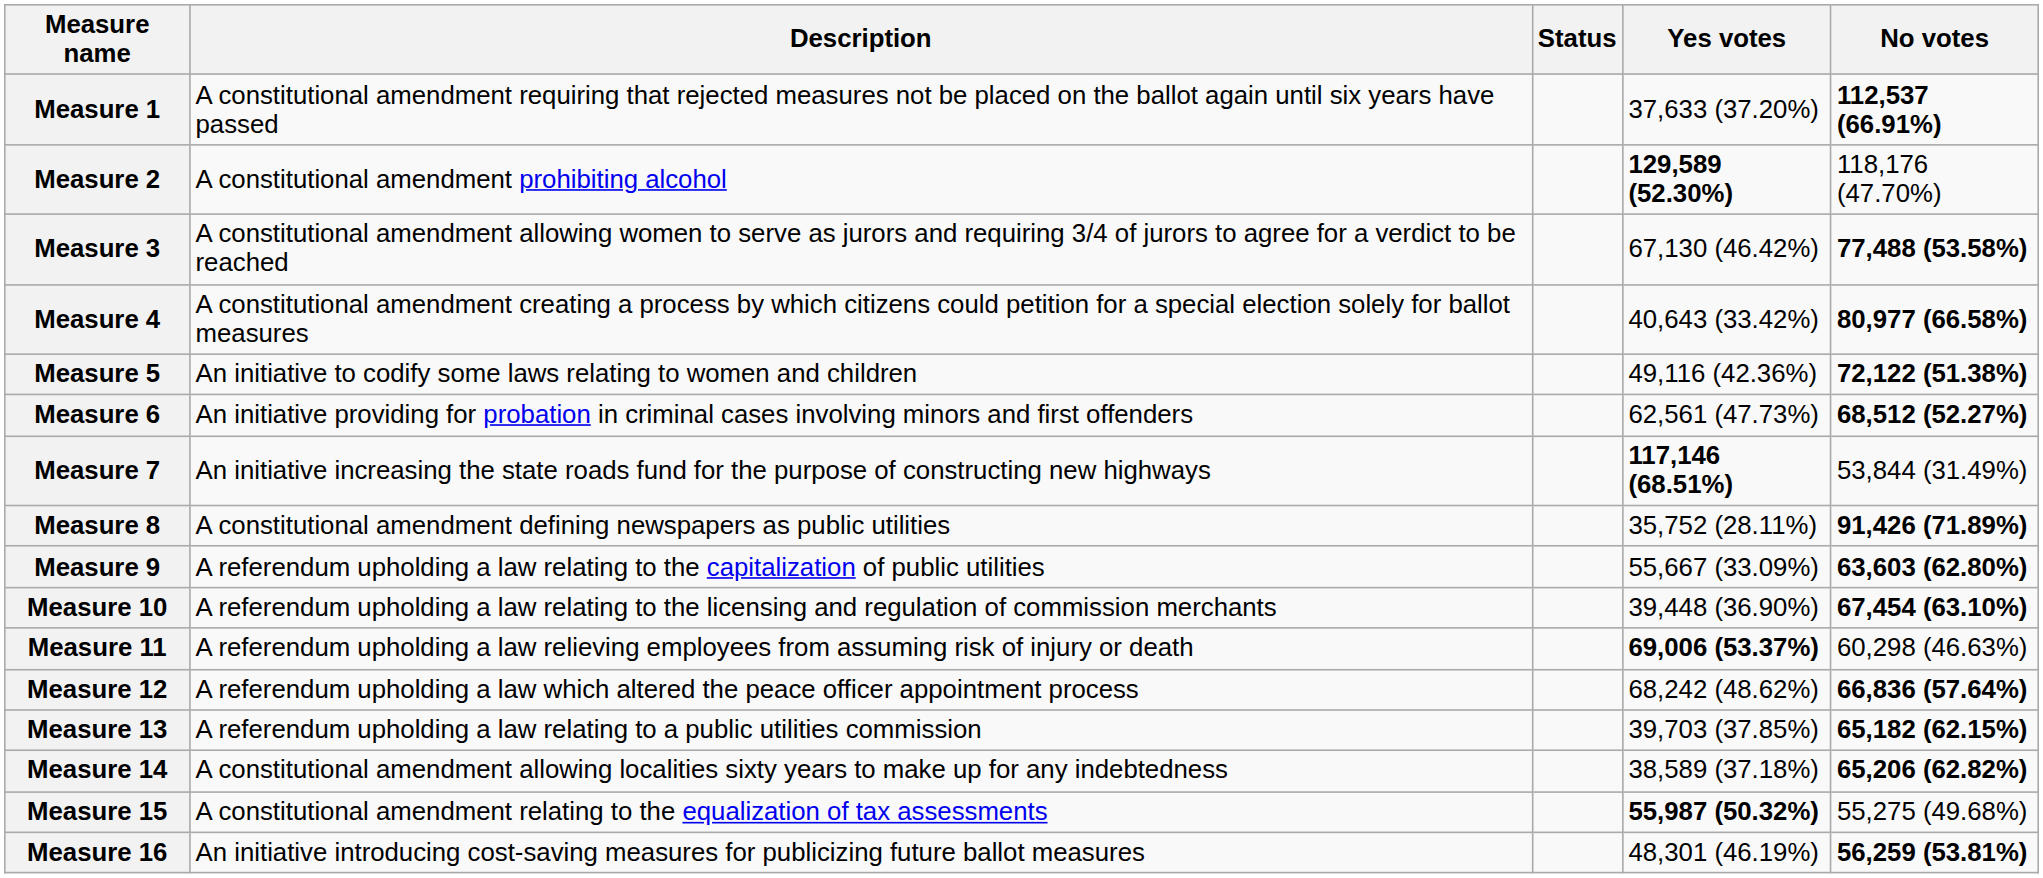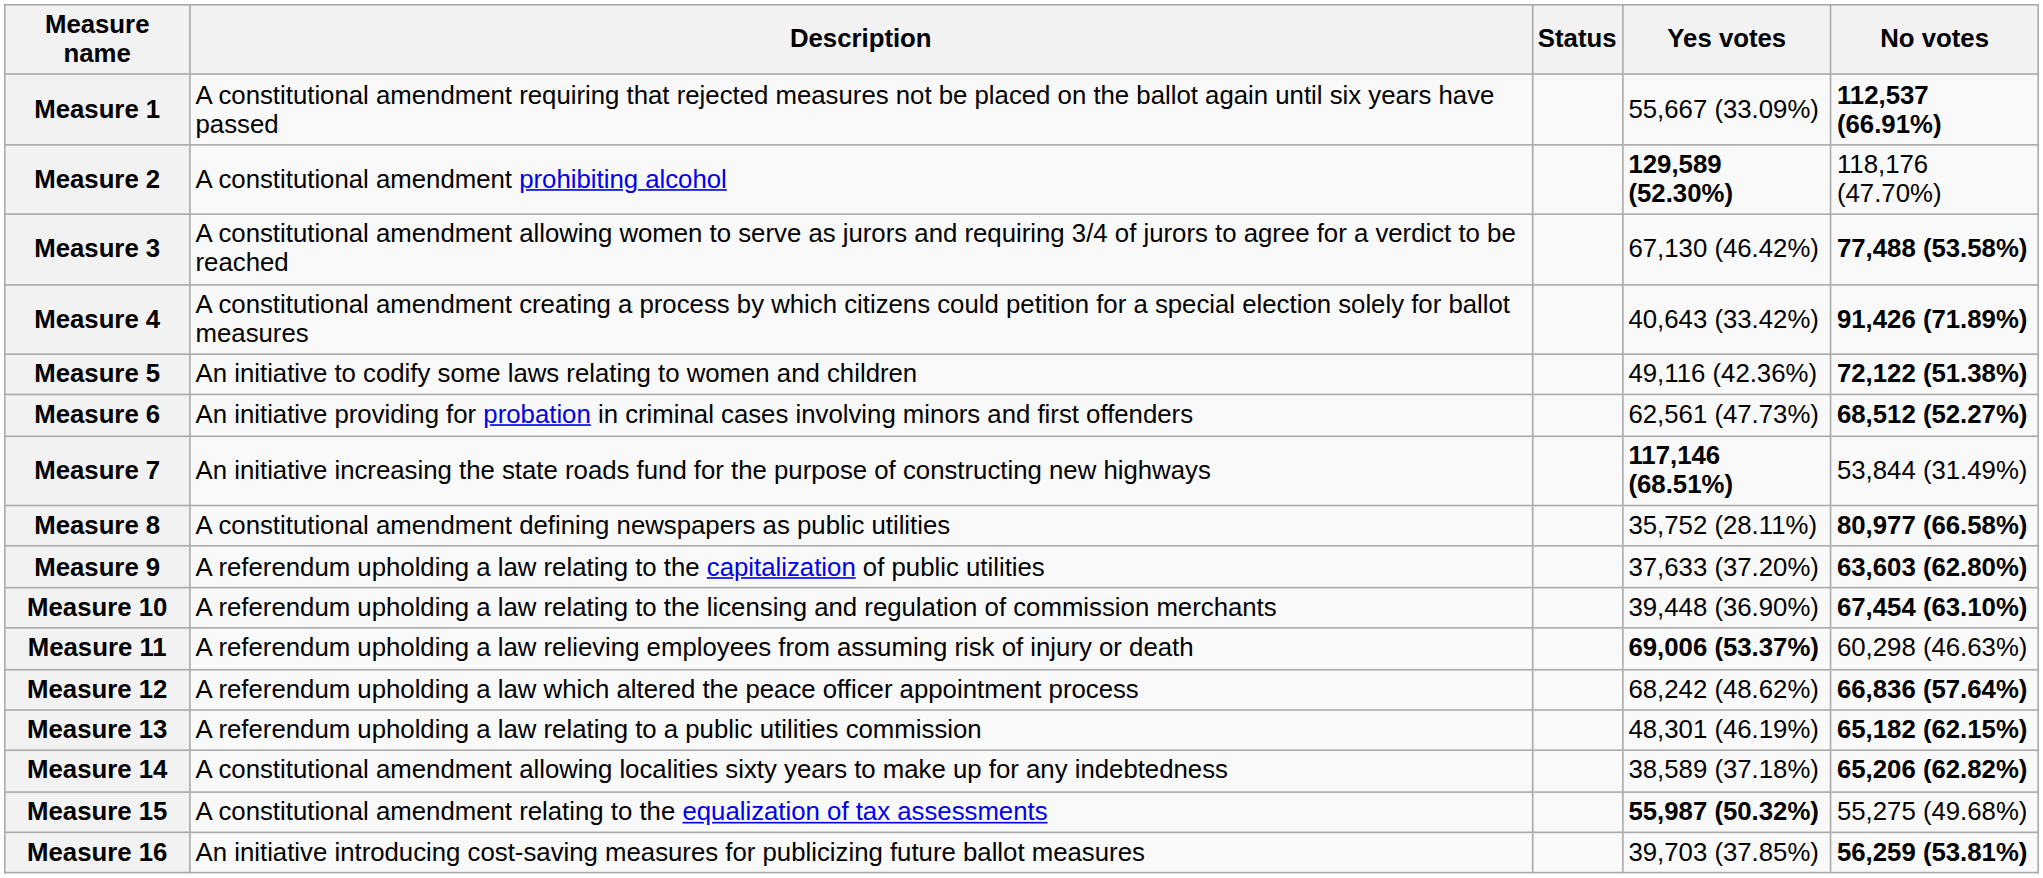Measure 1 | Yes votes: 37,633 (37.20%) -> 55,667 (33.09%)
Measure 4 | No votes: 80,977 (66.58%) -> 91,426 (71.89%)
Measure 8 | No votes: 91,426 (71.89%) -> 80,977 (66.58%)
Measure 9 | Yes votes: 55,667 (33.09%) -> 37,633 (37.20%)
Measure 13 | Yes votes: 39,703 (37.85%) -> 48,301 (46.19%)
Measure 16 | Yes votes: 48,301 (46.19%) -> 39,703 (37.85%)
